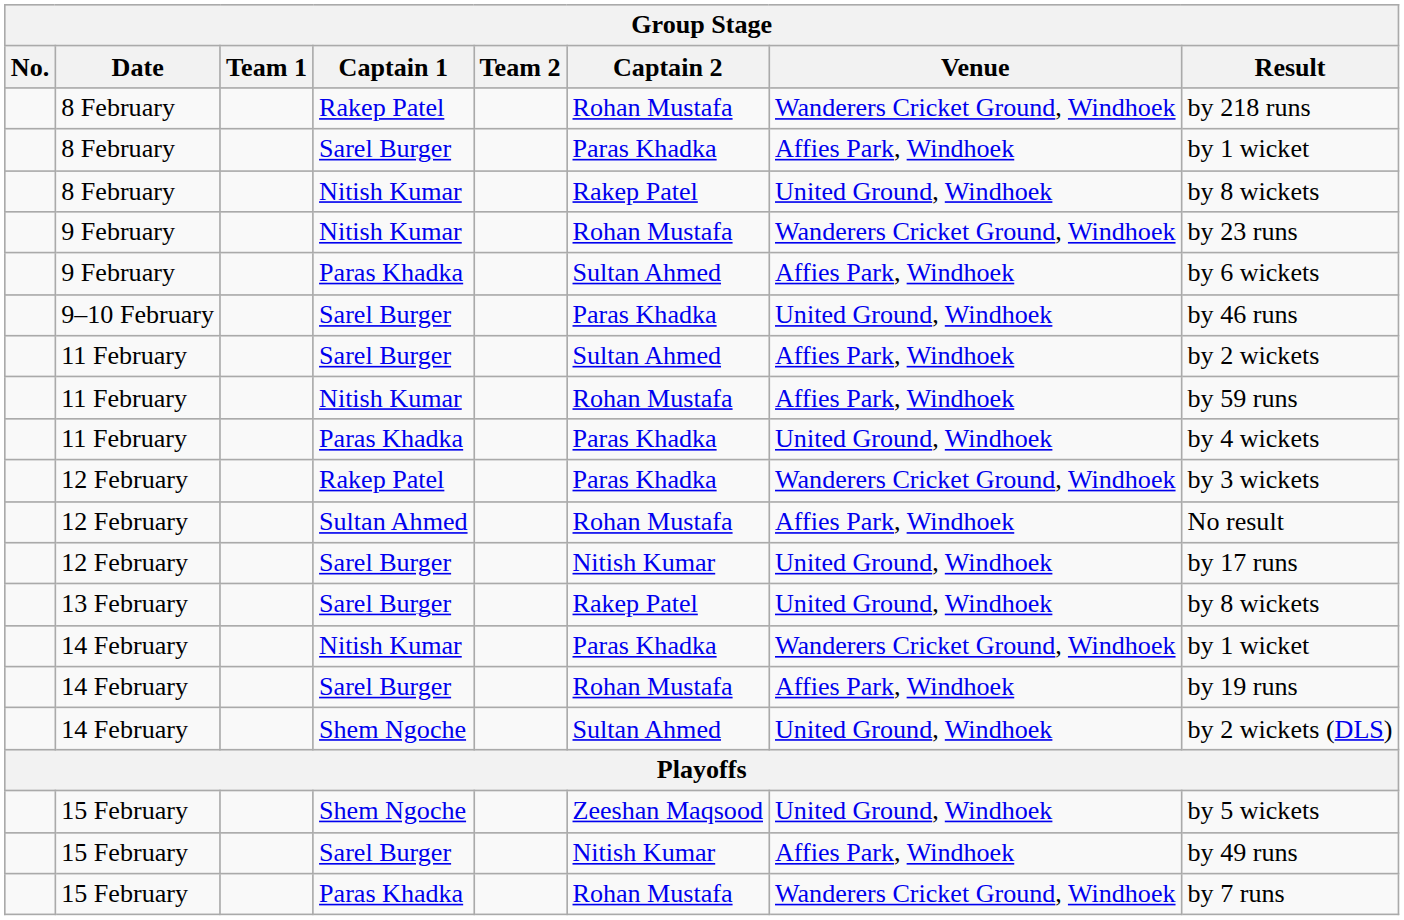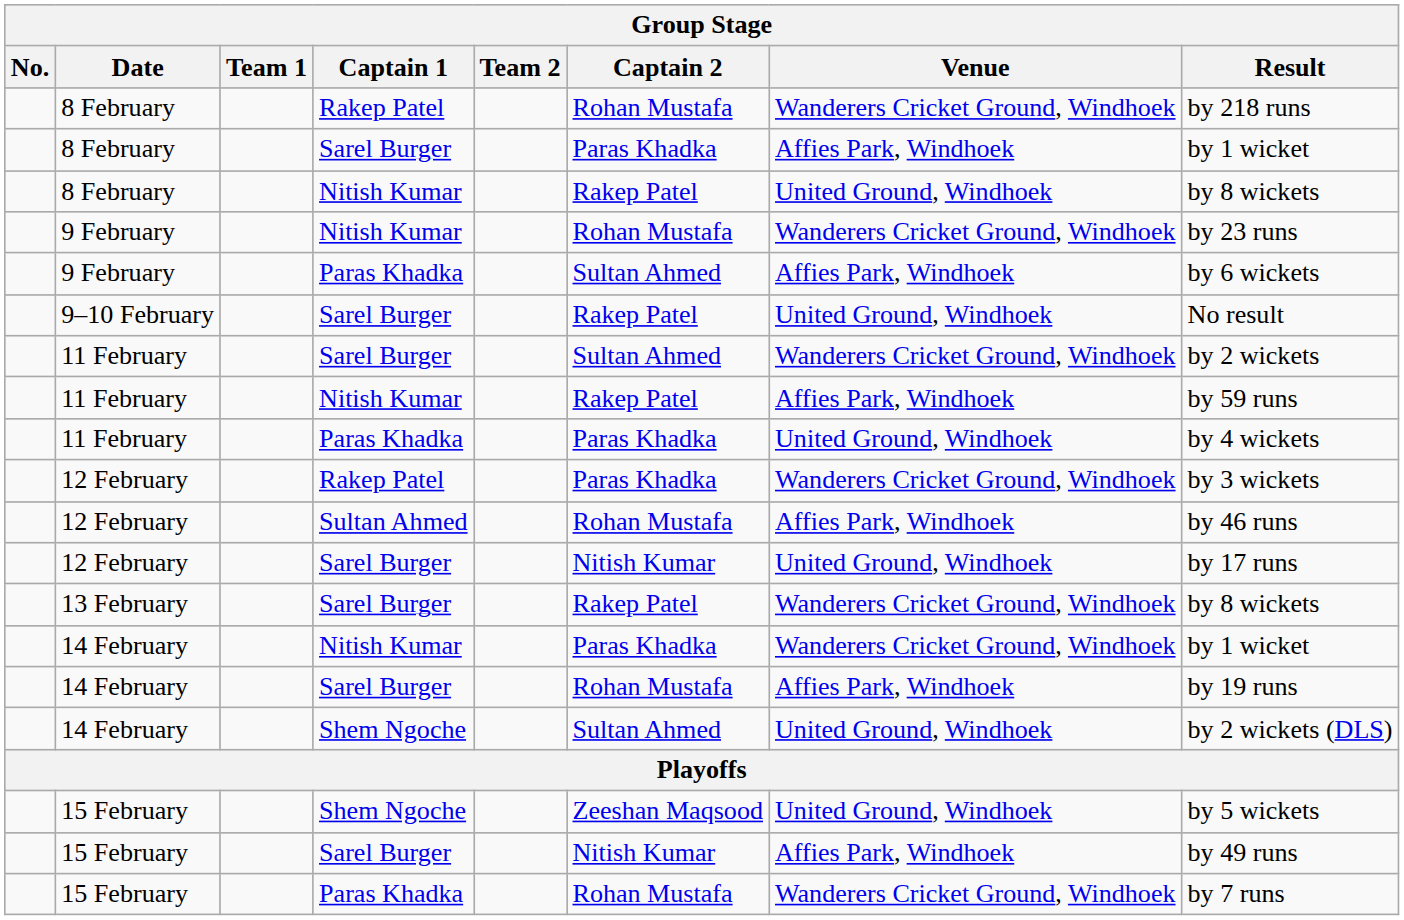9–10 February | Captain 2: Paras Khadka -> Rakep Patel
9–10 February | Result: by 46 runs -> No result
11 February / Sarel Burger | Venue: Affies Park, Windhoek -> Wanderers Cricket Ground, Windhoek
11 February / Nitish Kumar | Captain 2: Rohan Mustafa -> Rakep Patel
12 February / Sultan Ahmed | Result: No result -> by 46 runs
13 February | Venue: United Ground, Windhoek -> Wanderers Cricket Ground, Windhoek
